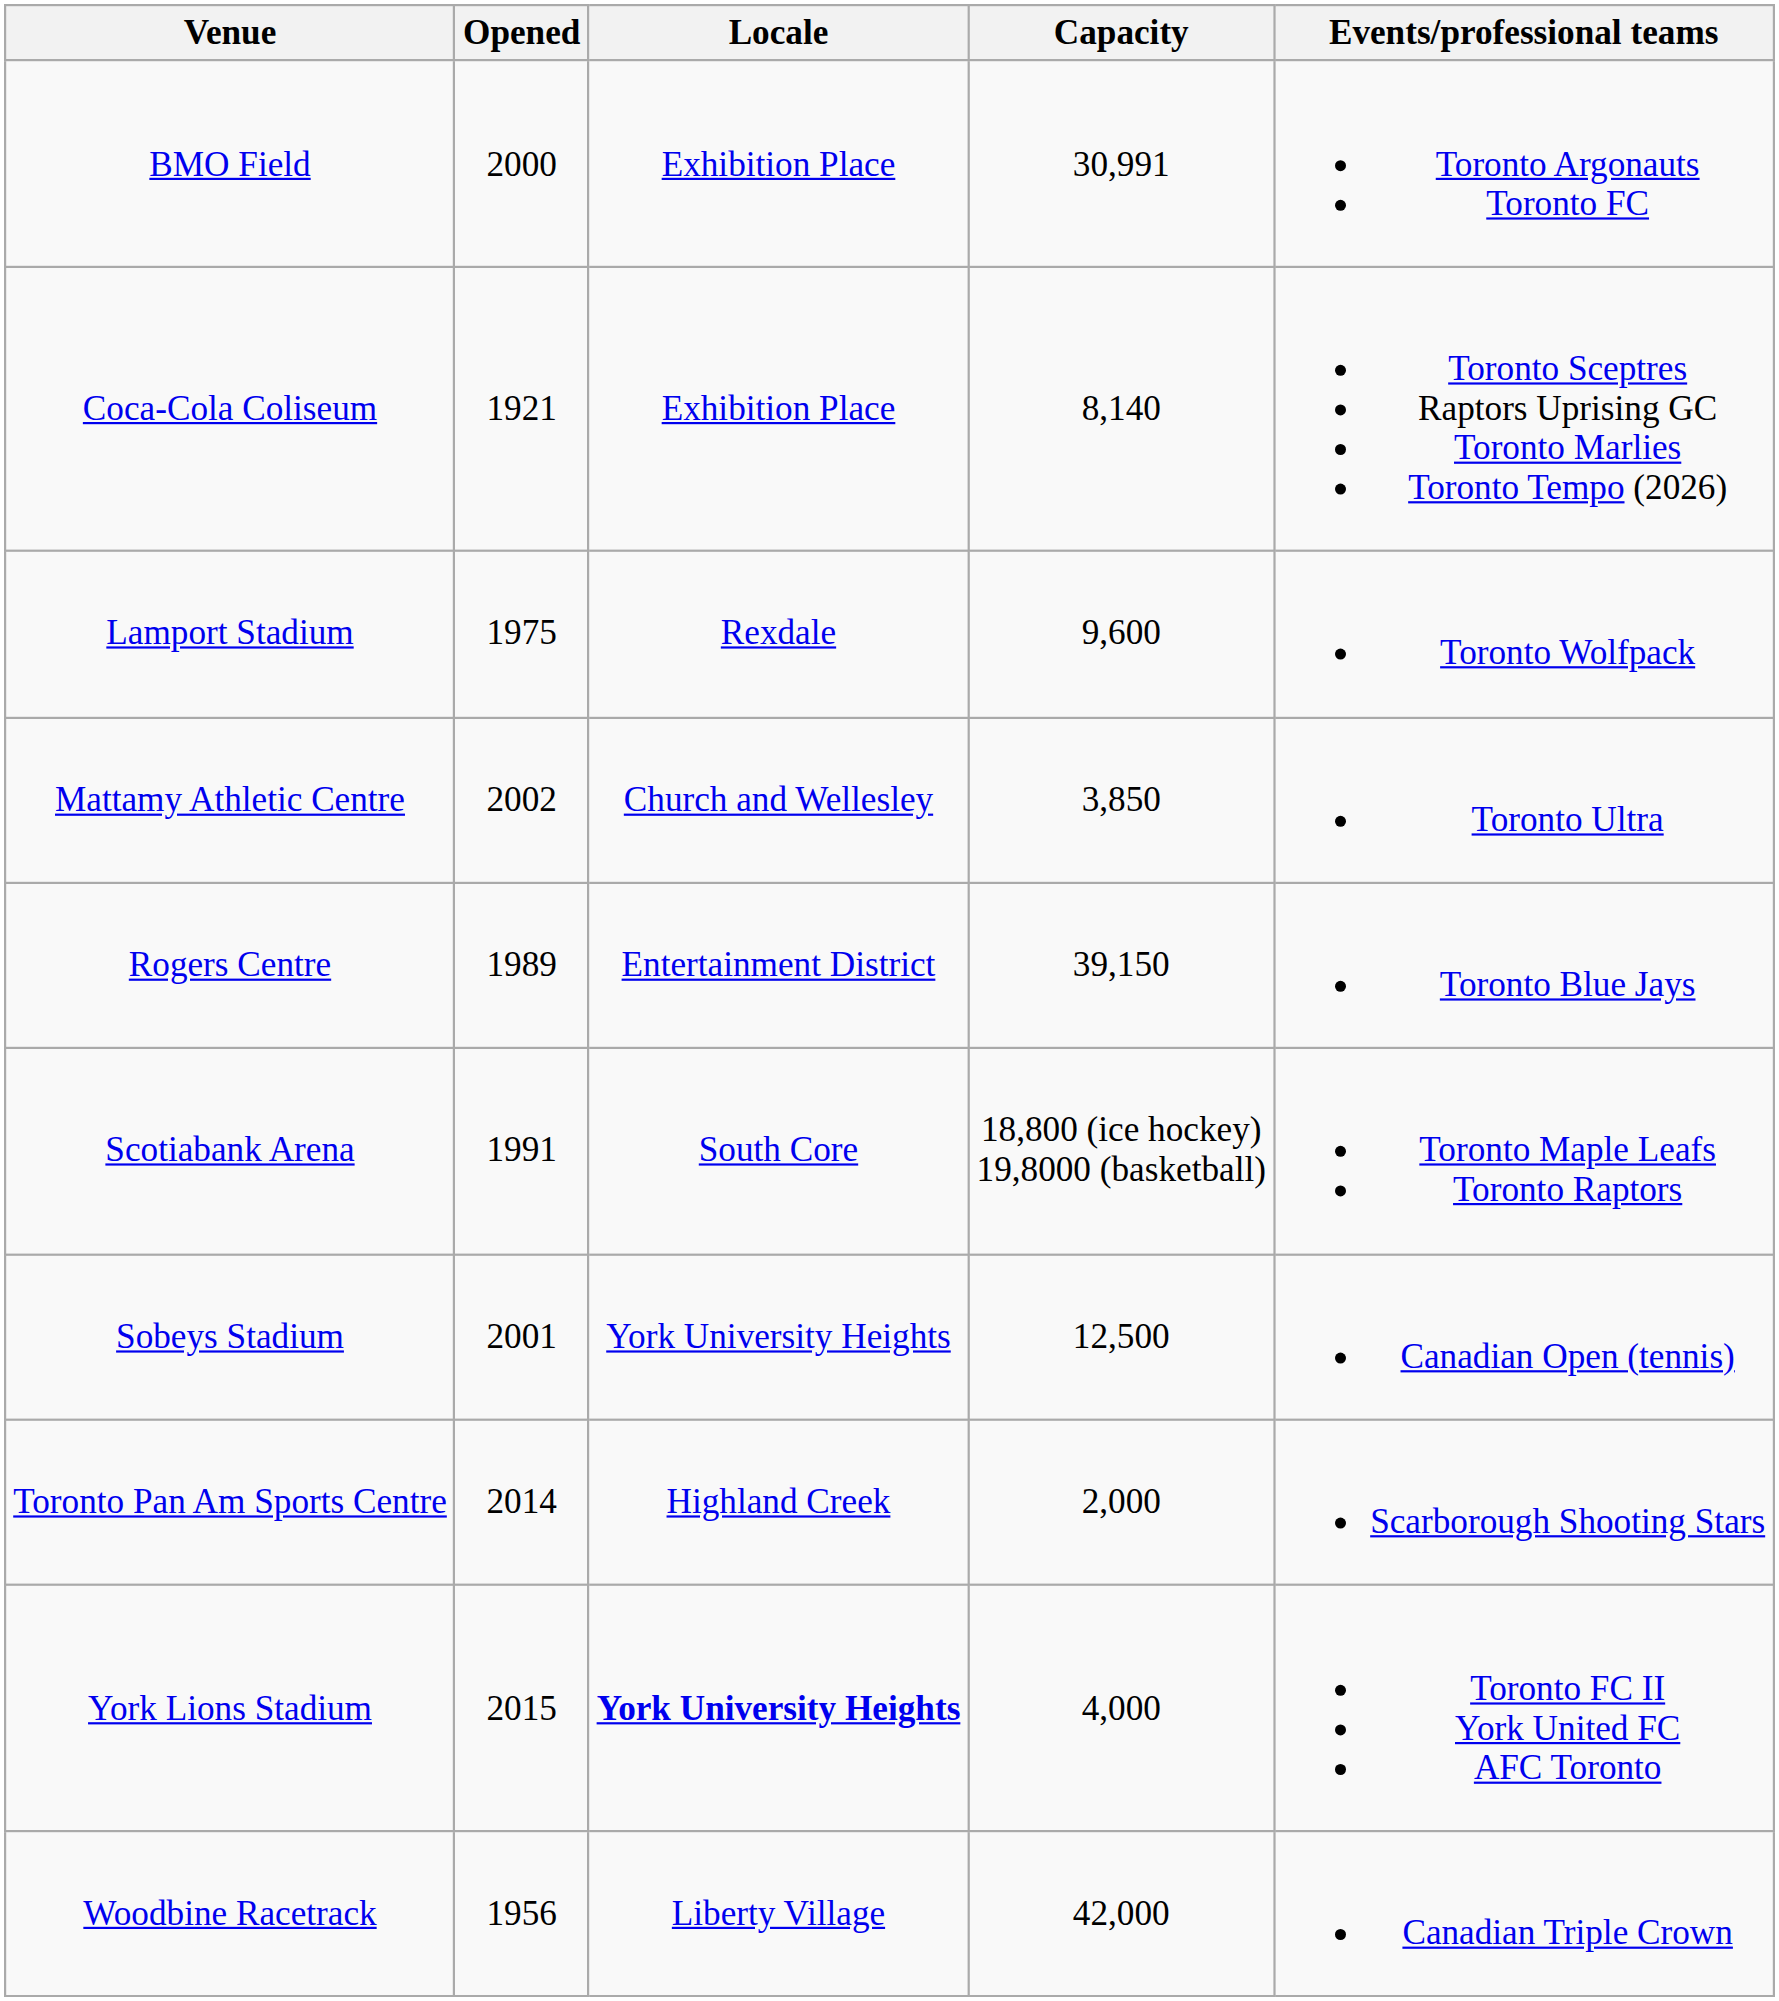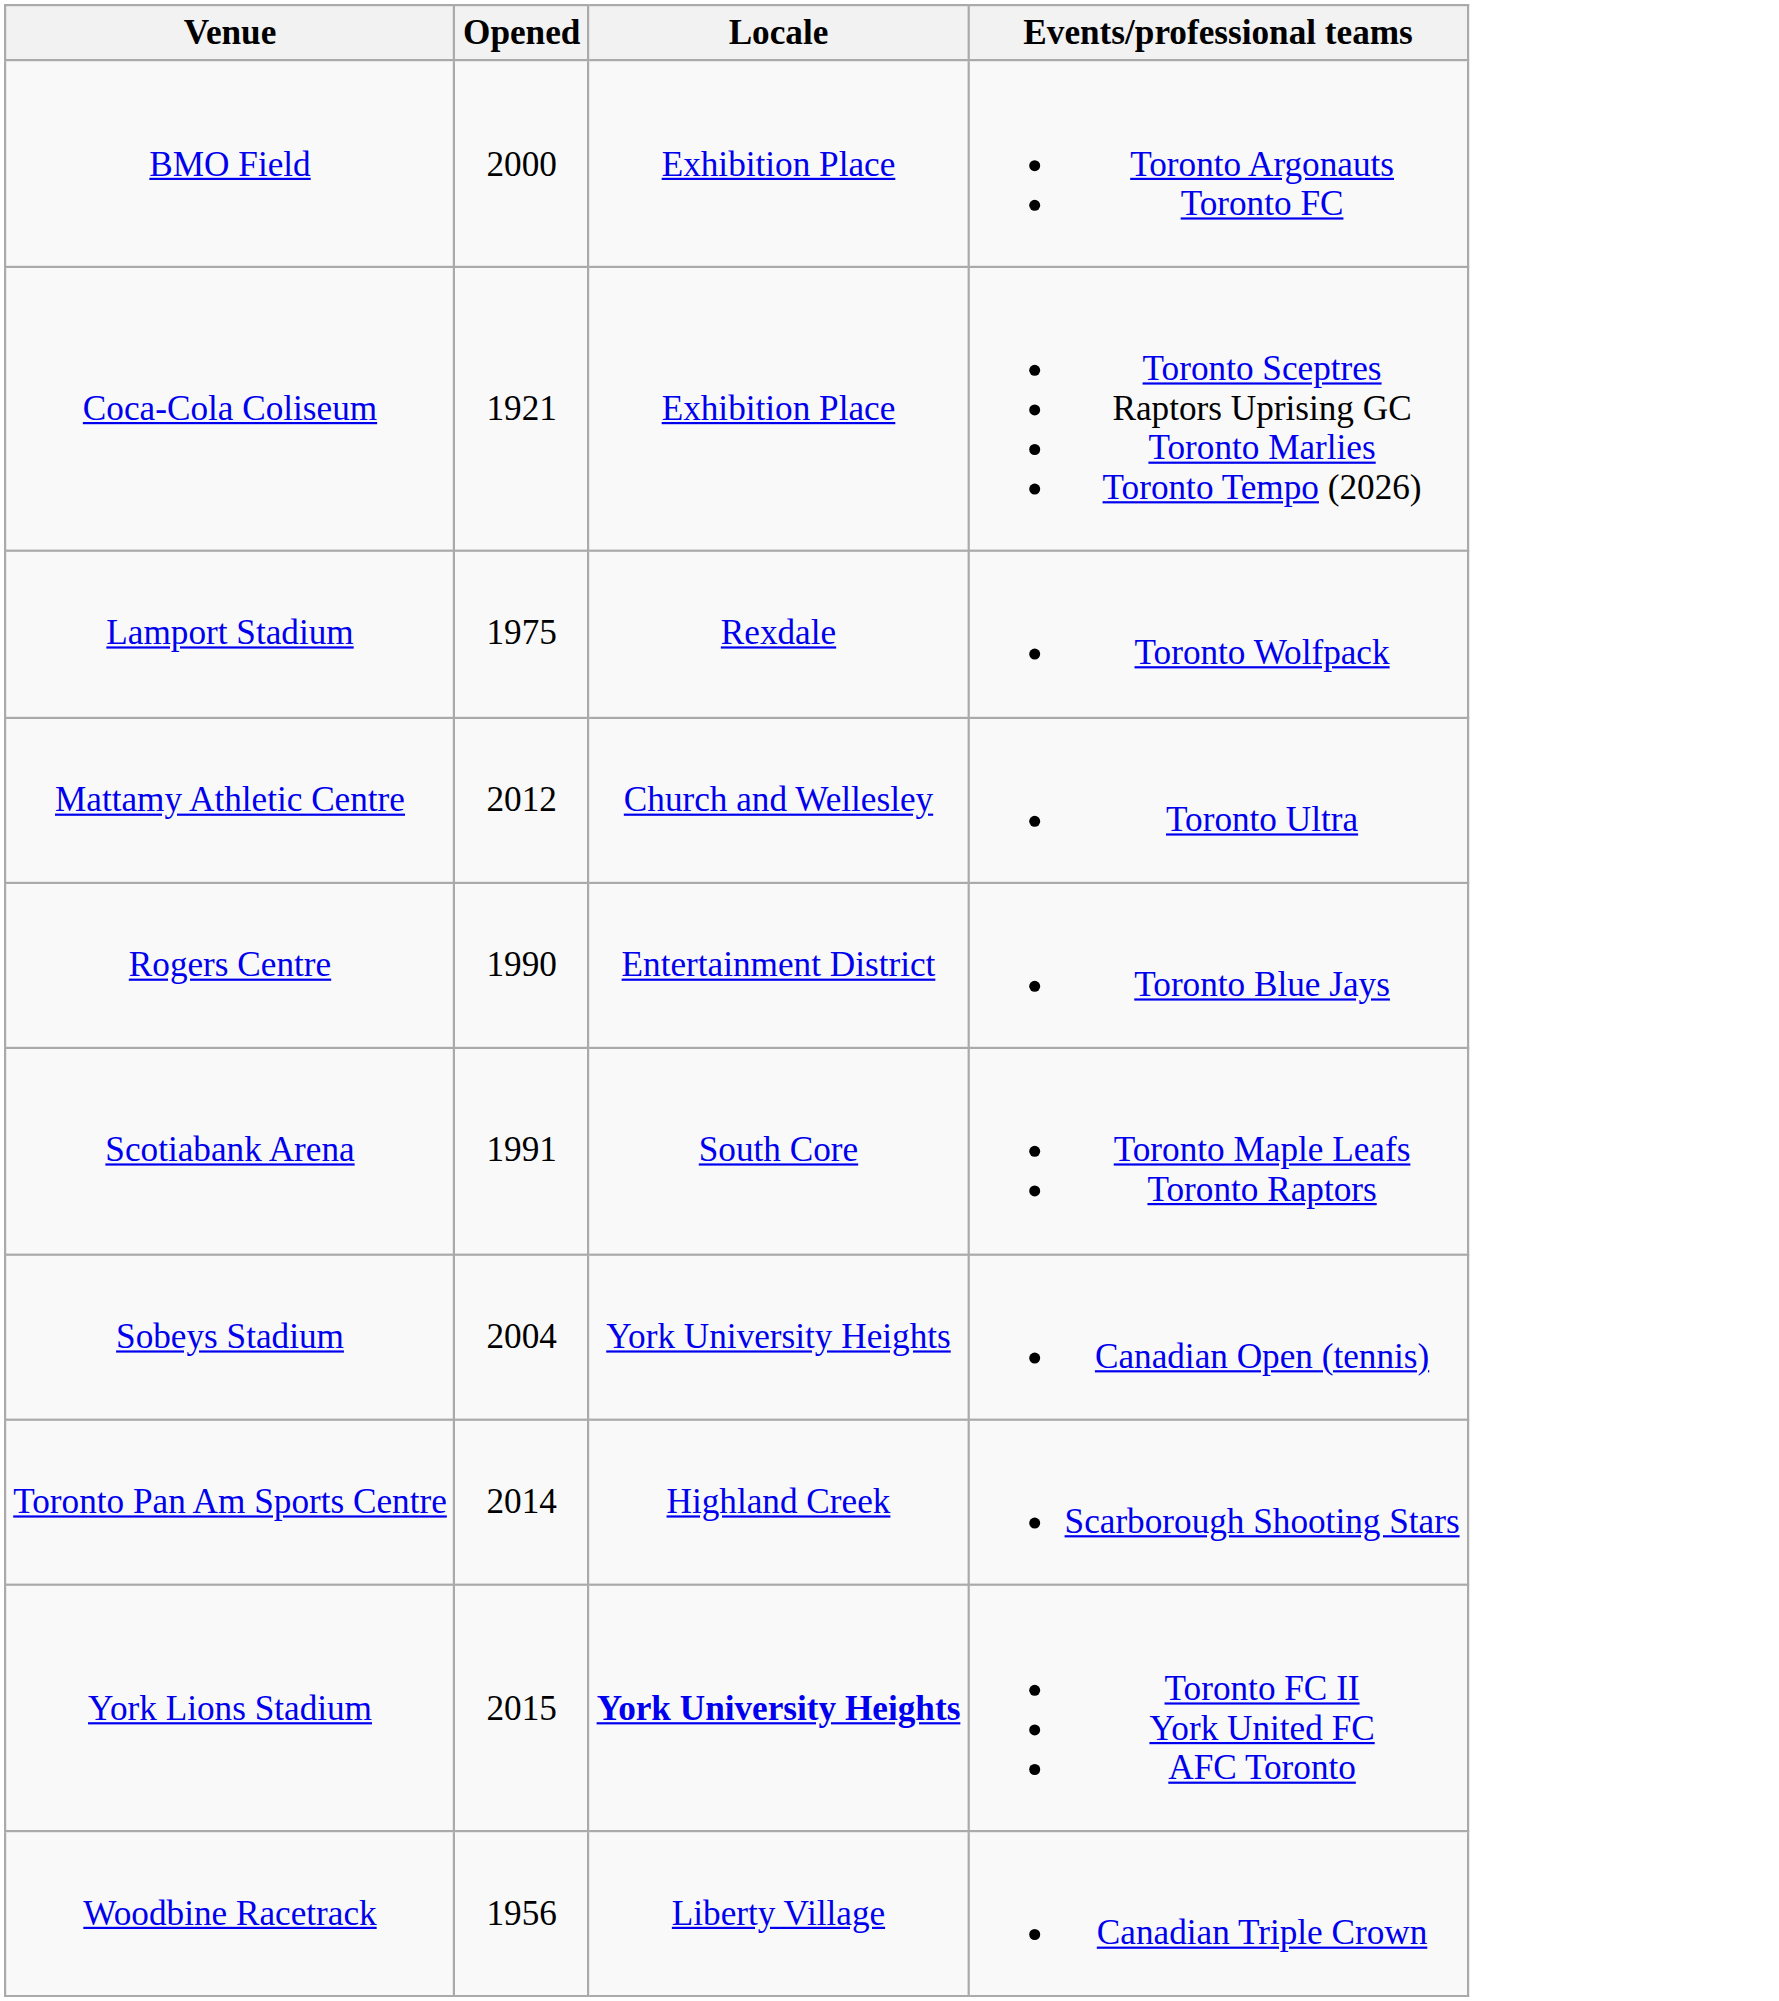- column: Capacity | 30,991 | 8,140 | 9,600 | 3,850 | 39,150 | 18,800 (ice hockey) 19,8000 (basketball) | 12,500 | 2,000 | 4,000 | 42,000
Mattamy Athletic Centre | Opened: 2002 -> 2012
Rogers Centre | Opened: 1989 -> 1990
Sobeys Stadium | Opened: 2001 -> 2004
